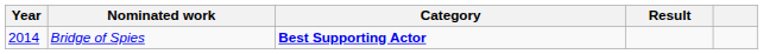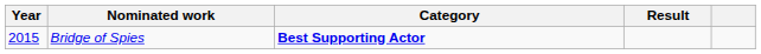Bridge of Spies | Year: 2014 -> 2015
